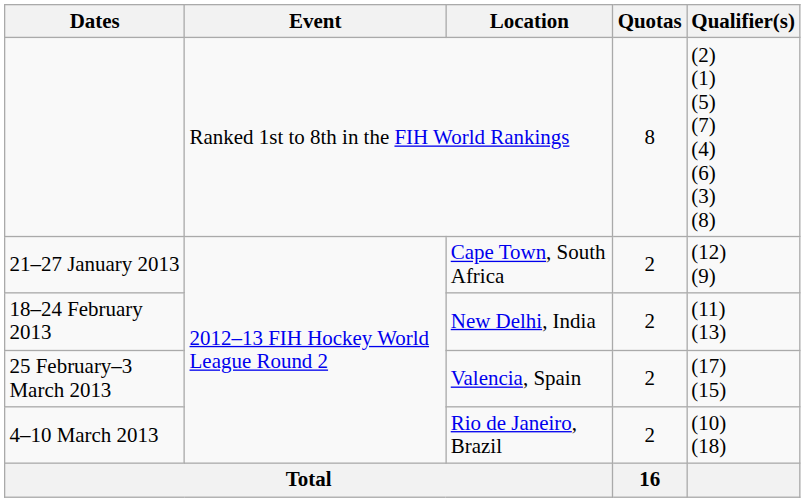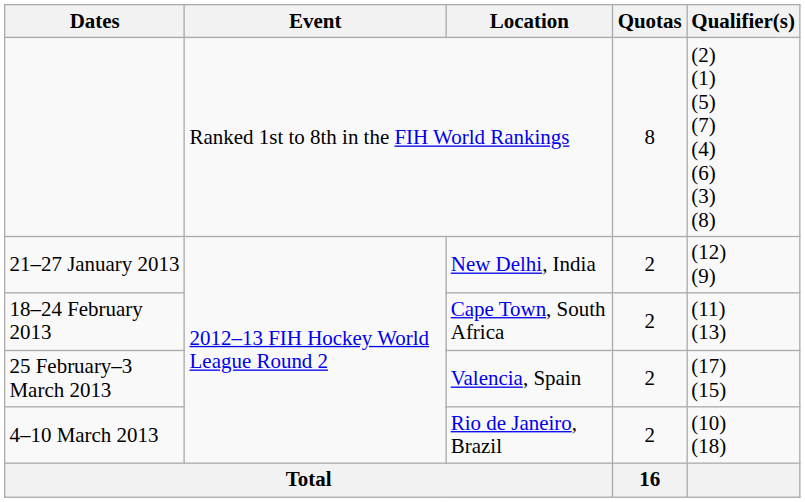21–27 January 2013 | Location: Cape Town, South Africa -> New Delhi, India
18–24 February 2013 | Location: New Delhi, India -> Cape Town, South Africa
